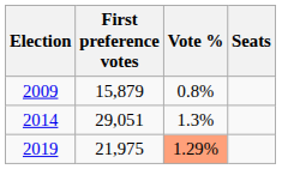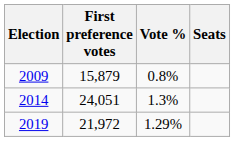2014 | First preference votes: 29,051 -> 24,051
2019 | First preference votes: 21,975 -> 21,972
2019 | Vote %: lightsalmon background -> no background
